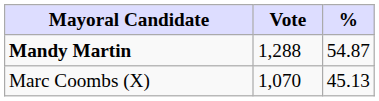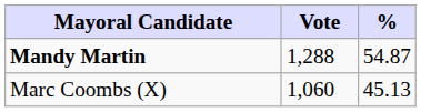Marc Coombs (X) | Vote: 1,070 -> 1,060
